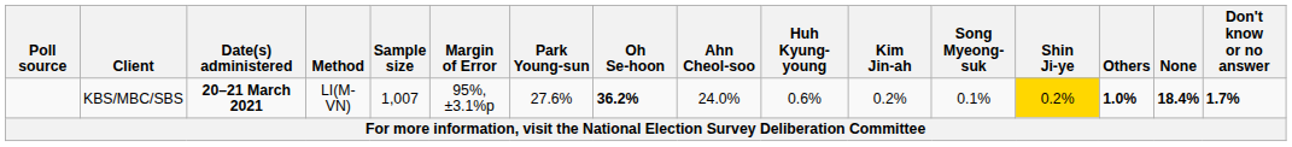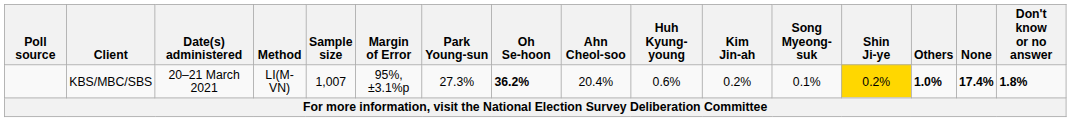KBS/MBC/SBS | Date(s) administered: bold -> normal
KBS/MBC/SBS | Park Young-sun: 27.6% -> 27.3%
KBS/MBC/SBS | Ahn Cheol-soo: 24.0% -> 20.4%
KBS/MBC/SBS | None: 18.4% -> 17.4%
KBS/MBC/SBS | Don't know or no answer: 1.7% -> 1.8%
